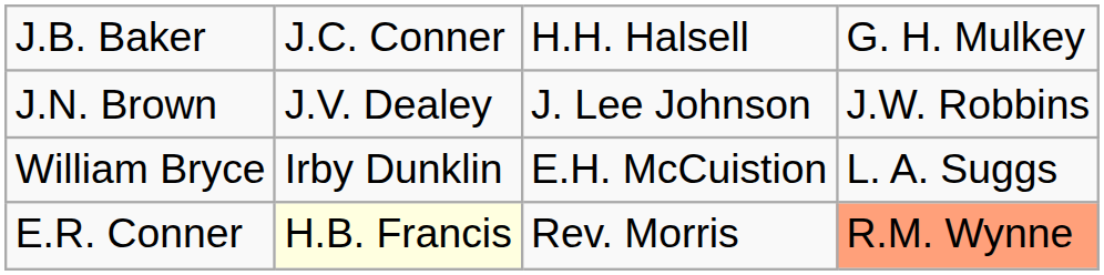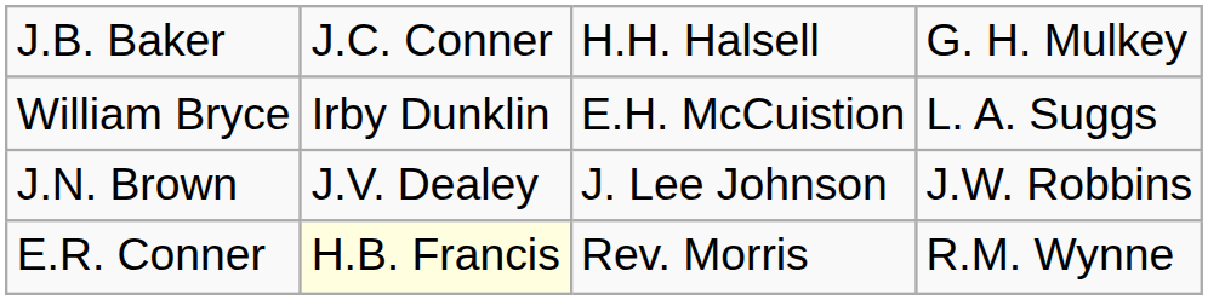rows swapped: J.N. Brown <-> William Bryce
E.R. Conner | column 4: lightsalmon background -> no background
